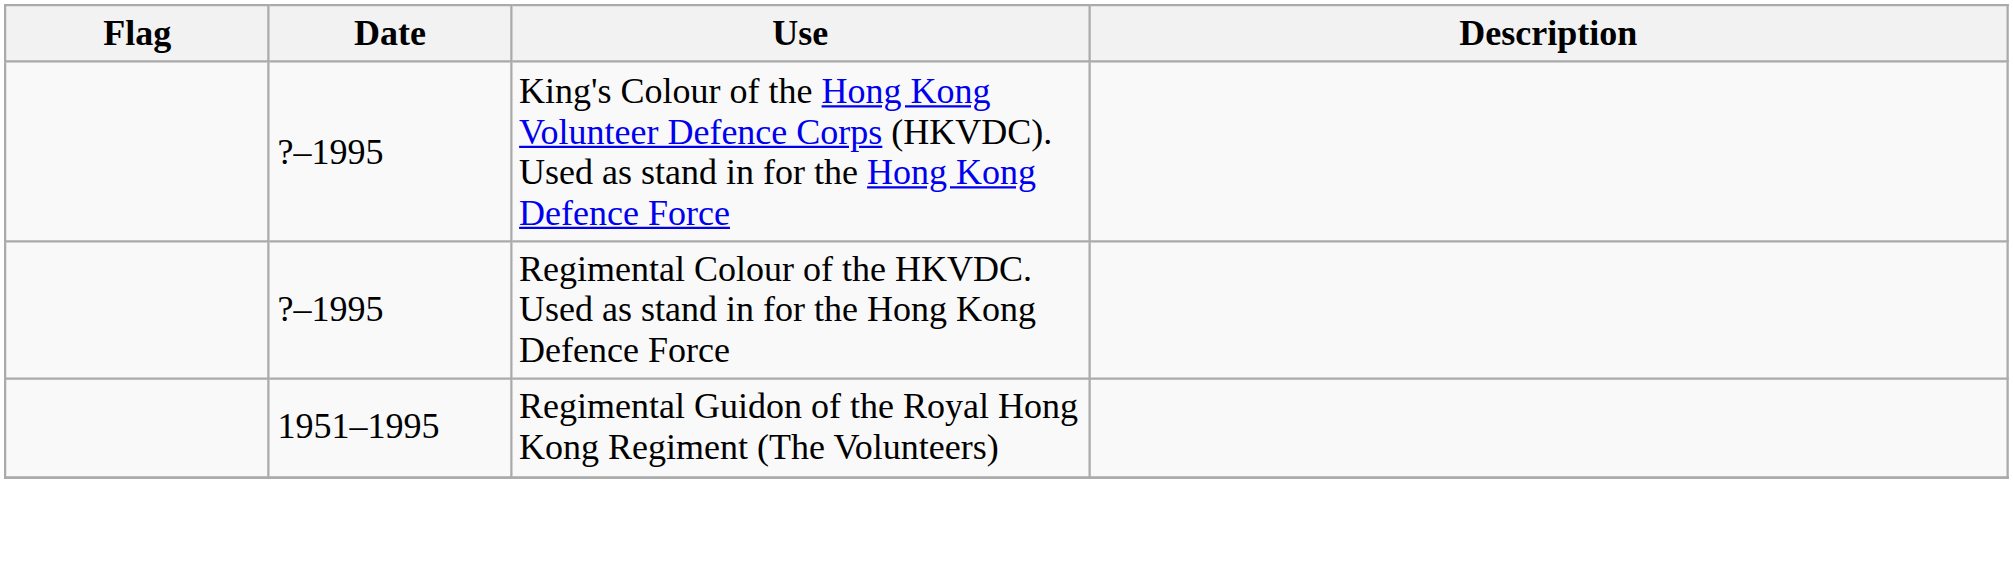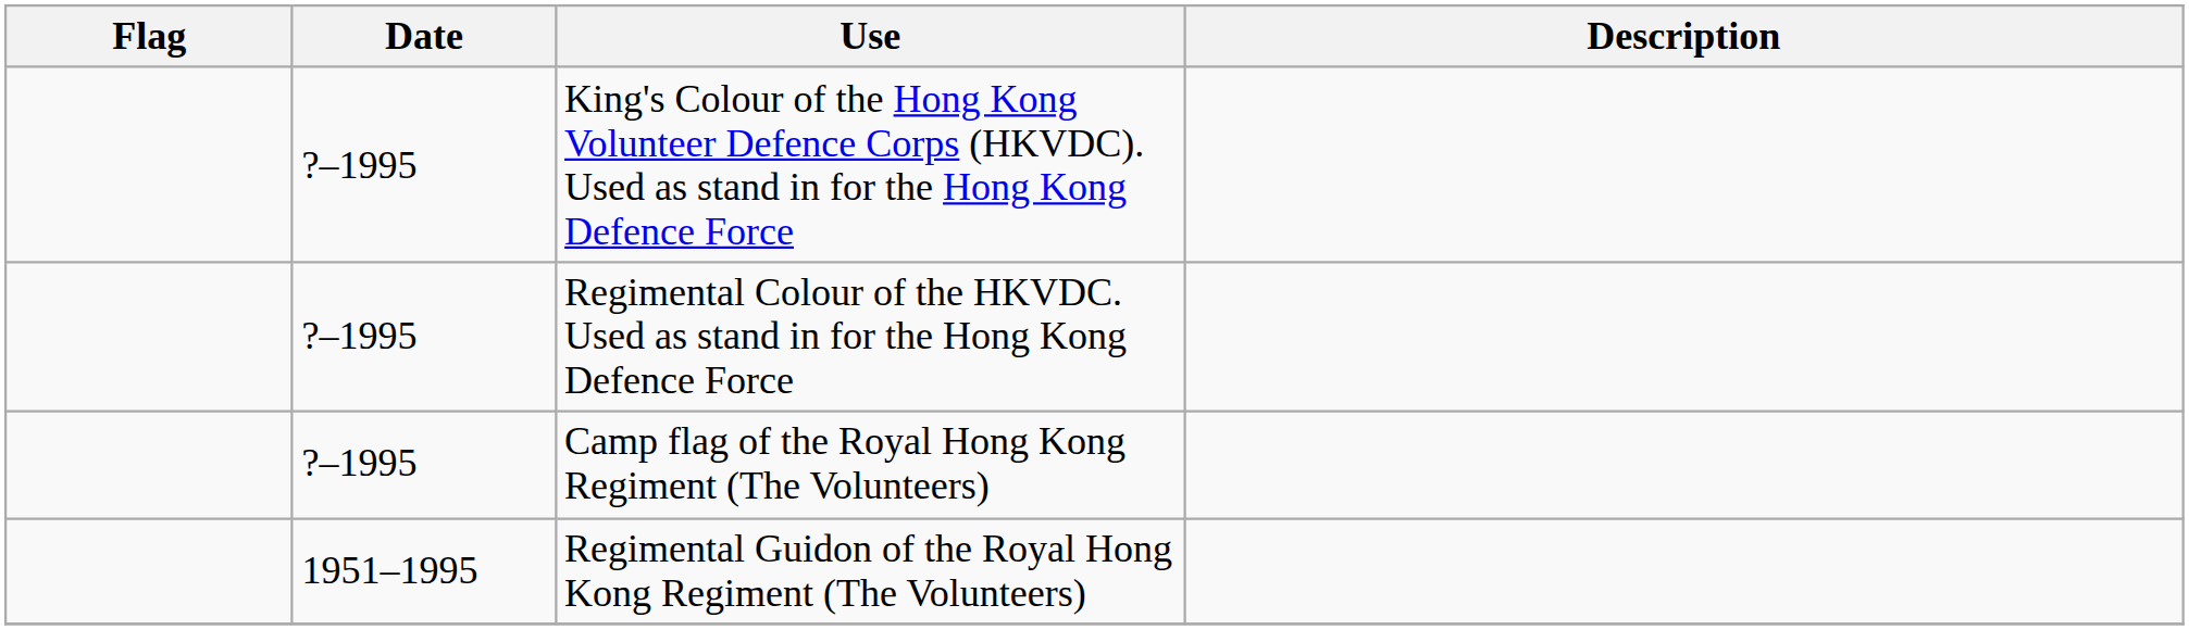+ row: ?–1995 | Camp flag of the Royal Hong Kong Regiment (The Volunteers)
